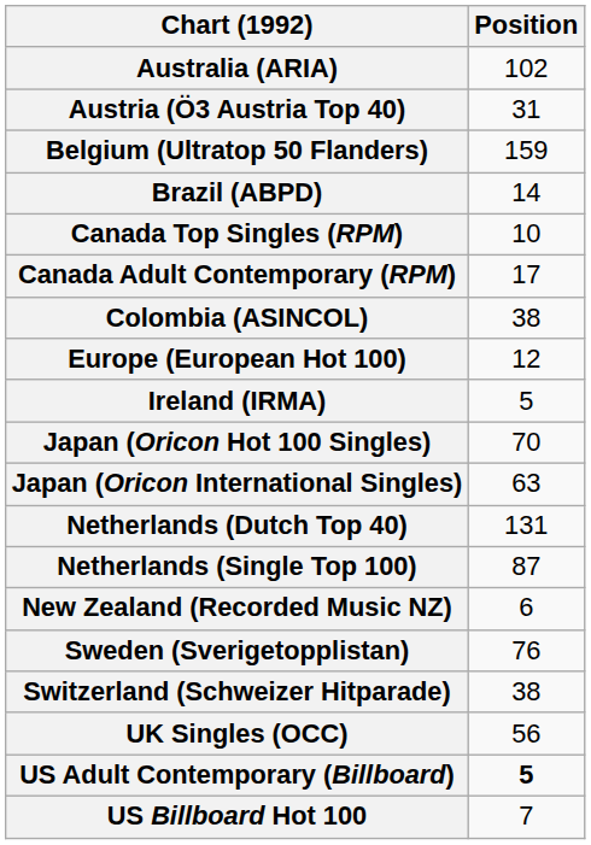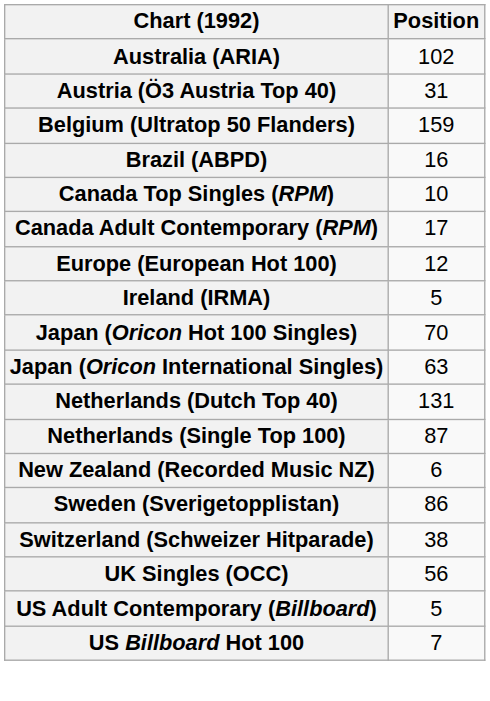Brazil (ABPD) | Position: 14 -> 16
- row: Colombia (ASINCOL) | 38
Sweden (Sverigetopplistan) | Position: 76 -> 86
US Adult Contemporary (Billboard) | Position: bold -> normal
